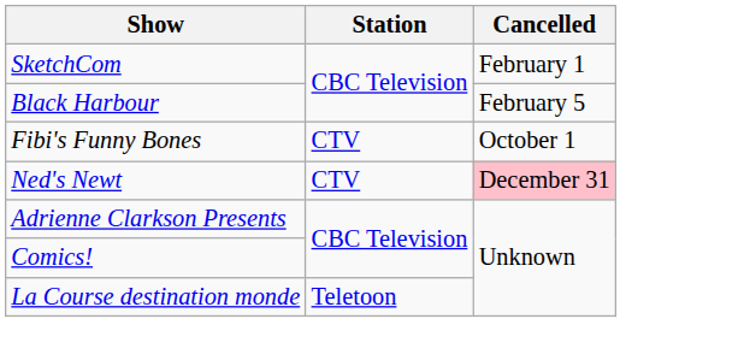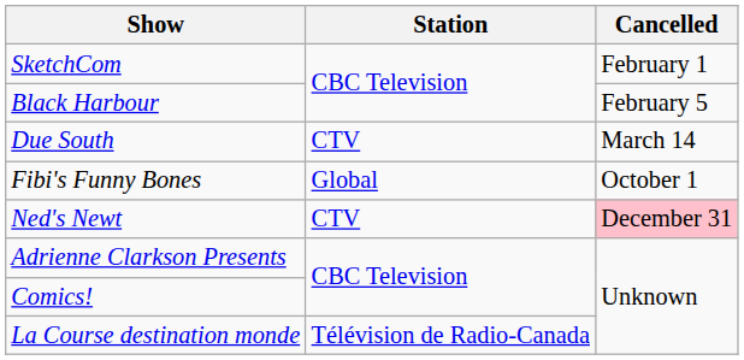+ row: Due South | CTV | March 14
Fibi's Funny Bones | Station: CTV -> Global
La Course destination monde | Station: Teletoon -> Télévision de Radio-Canada
